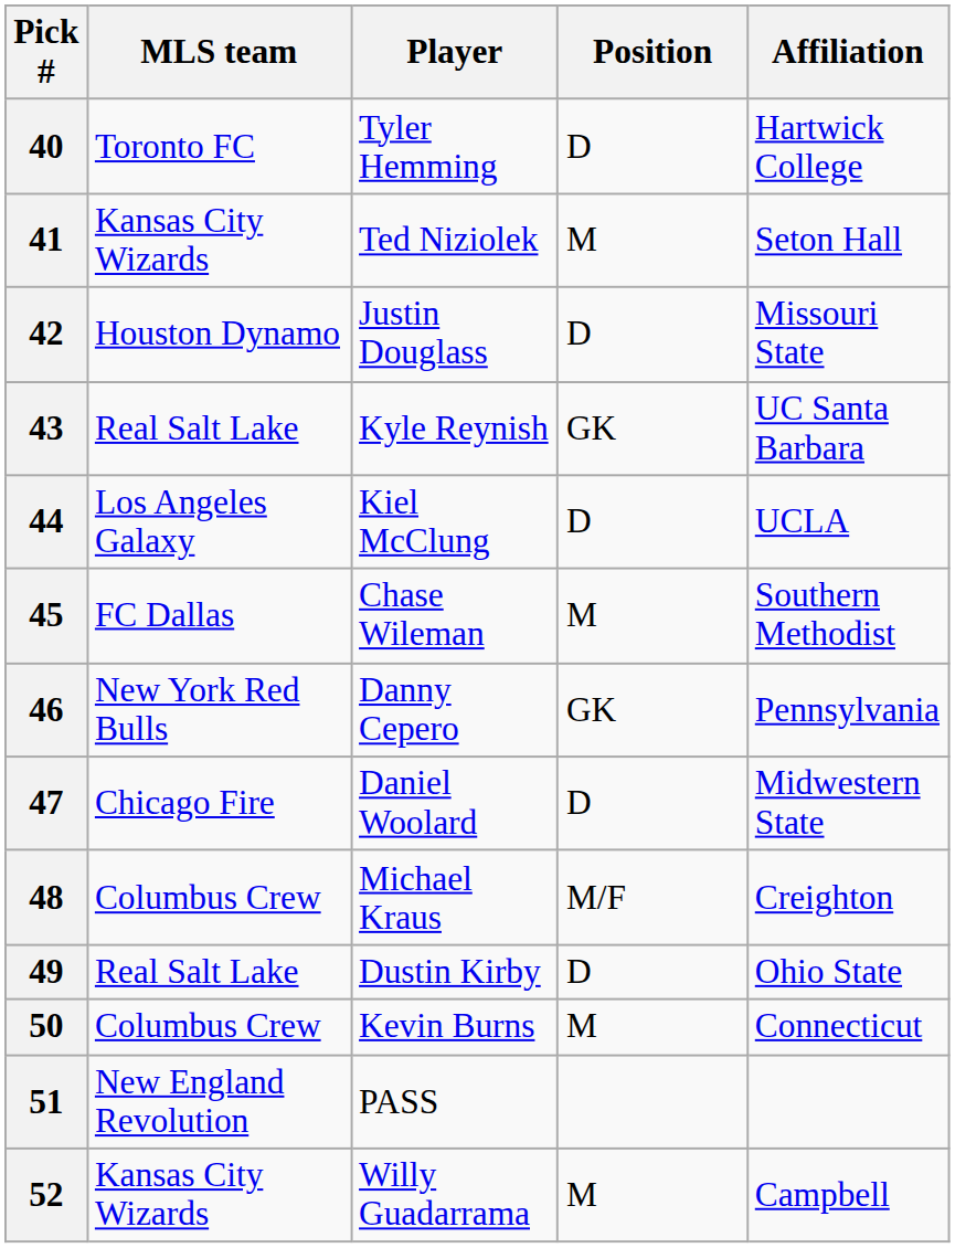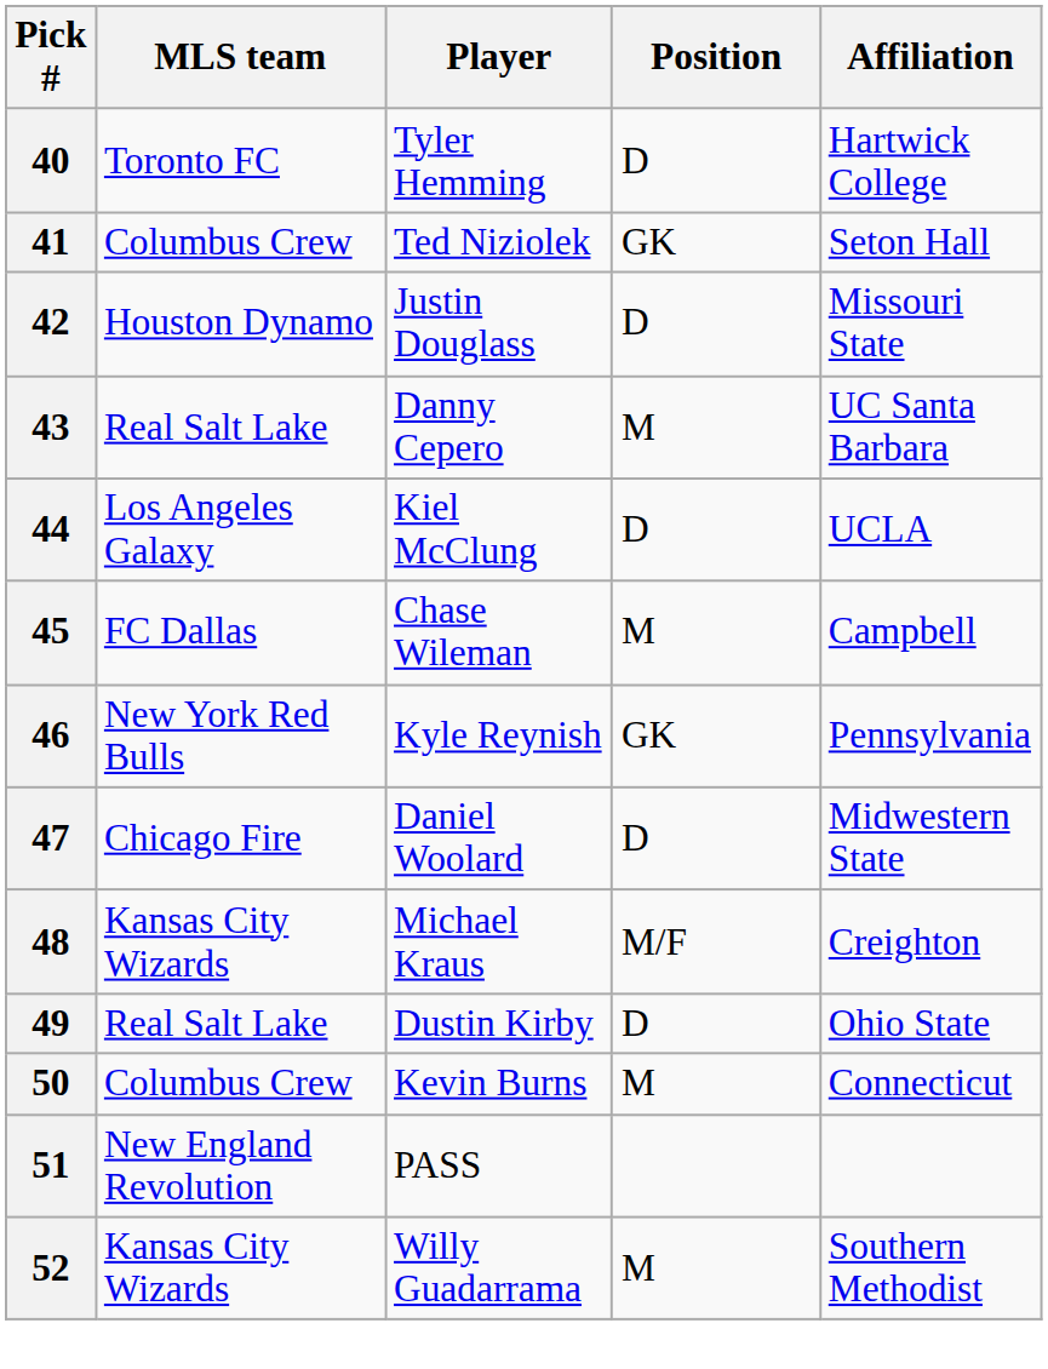41 | MLS team: Kansas City Wizards -> Columbus Crew
41 | Position: M -> GK
43 | Player: Kyle Reynish -> Danny Cepero
43 | Position: GK -> M
45 | Affiliation: Southern Methodist -> Campbell
46 | Player: Danny Cepero -> Kyle Reynish
48 | MLS team: Columbus Crew -> Kansas City Wizards
52 | Affiliation: Campbell -> Southern Methodist
